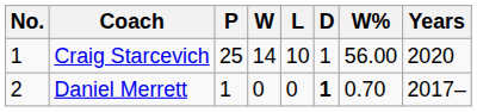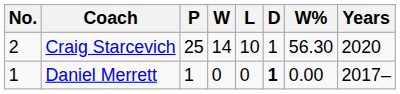Craig Starcevich | No.: 1 -> 2
Craig Starcevich | W%: 56.00 -> 56.30
Daniel Merrett | No.: 2 -> 1
Daniel Merrett | W%: 0.70 -> 0.00
